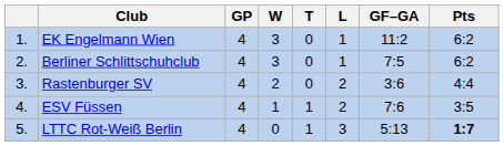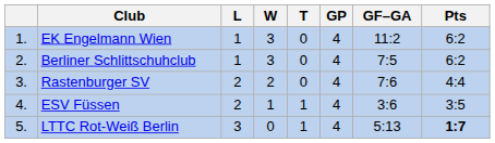columns swapped: GP <-> L
Rastenburger SV | GF–GA: 3:6 -> 7:6
ESV Füssen | GF–GA: 7:6 -> 3:6
